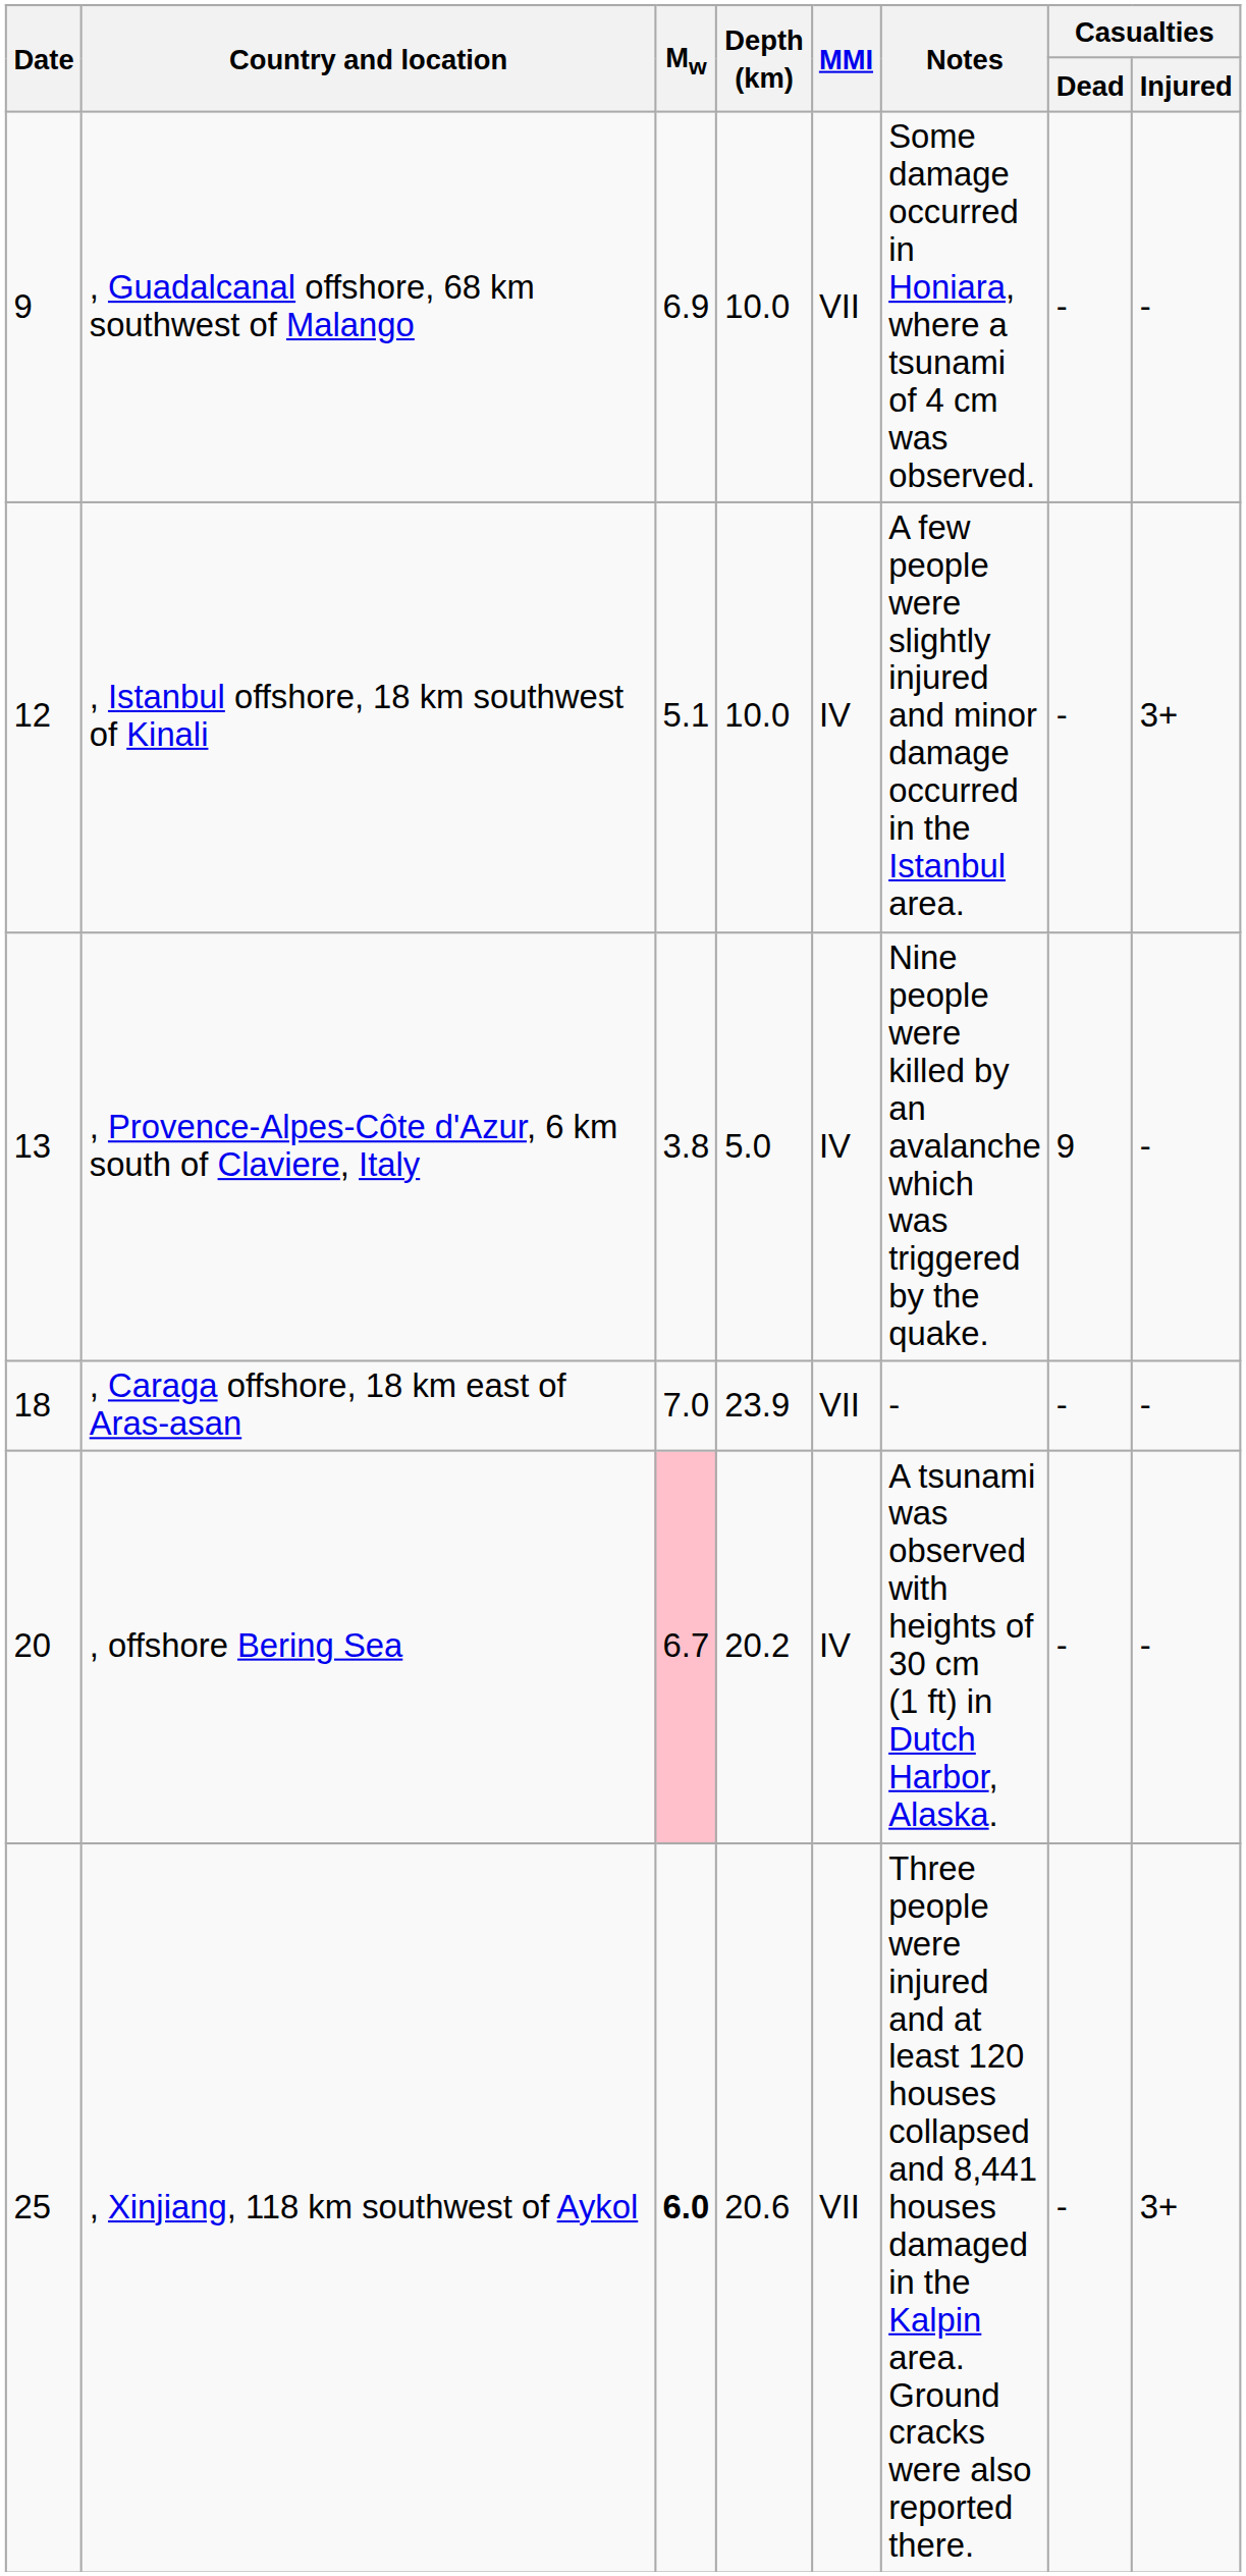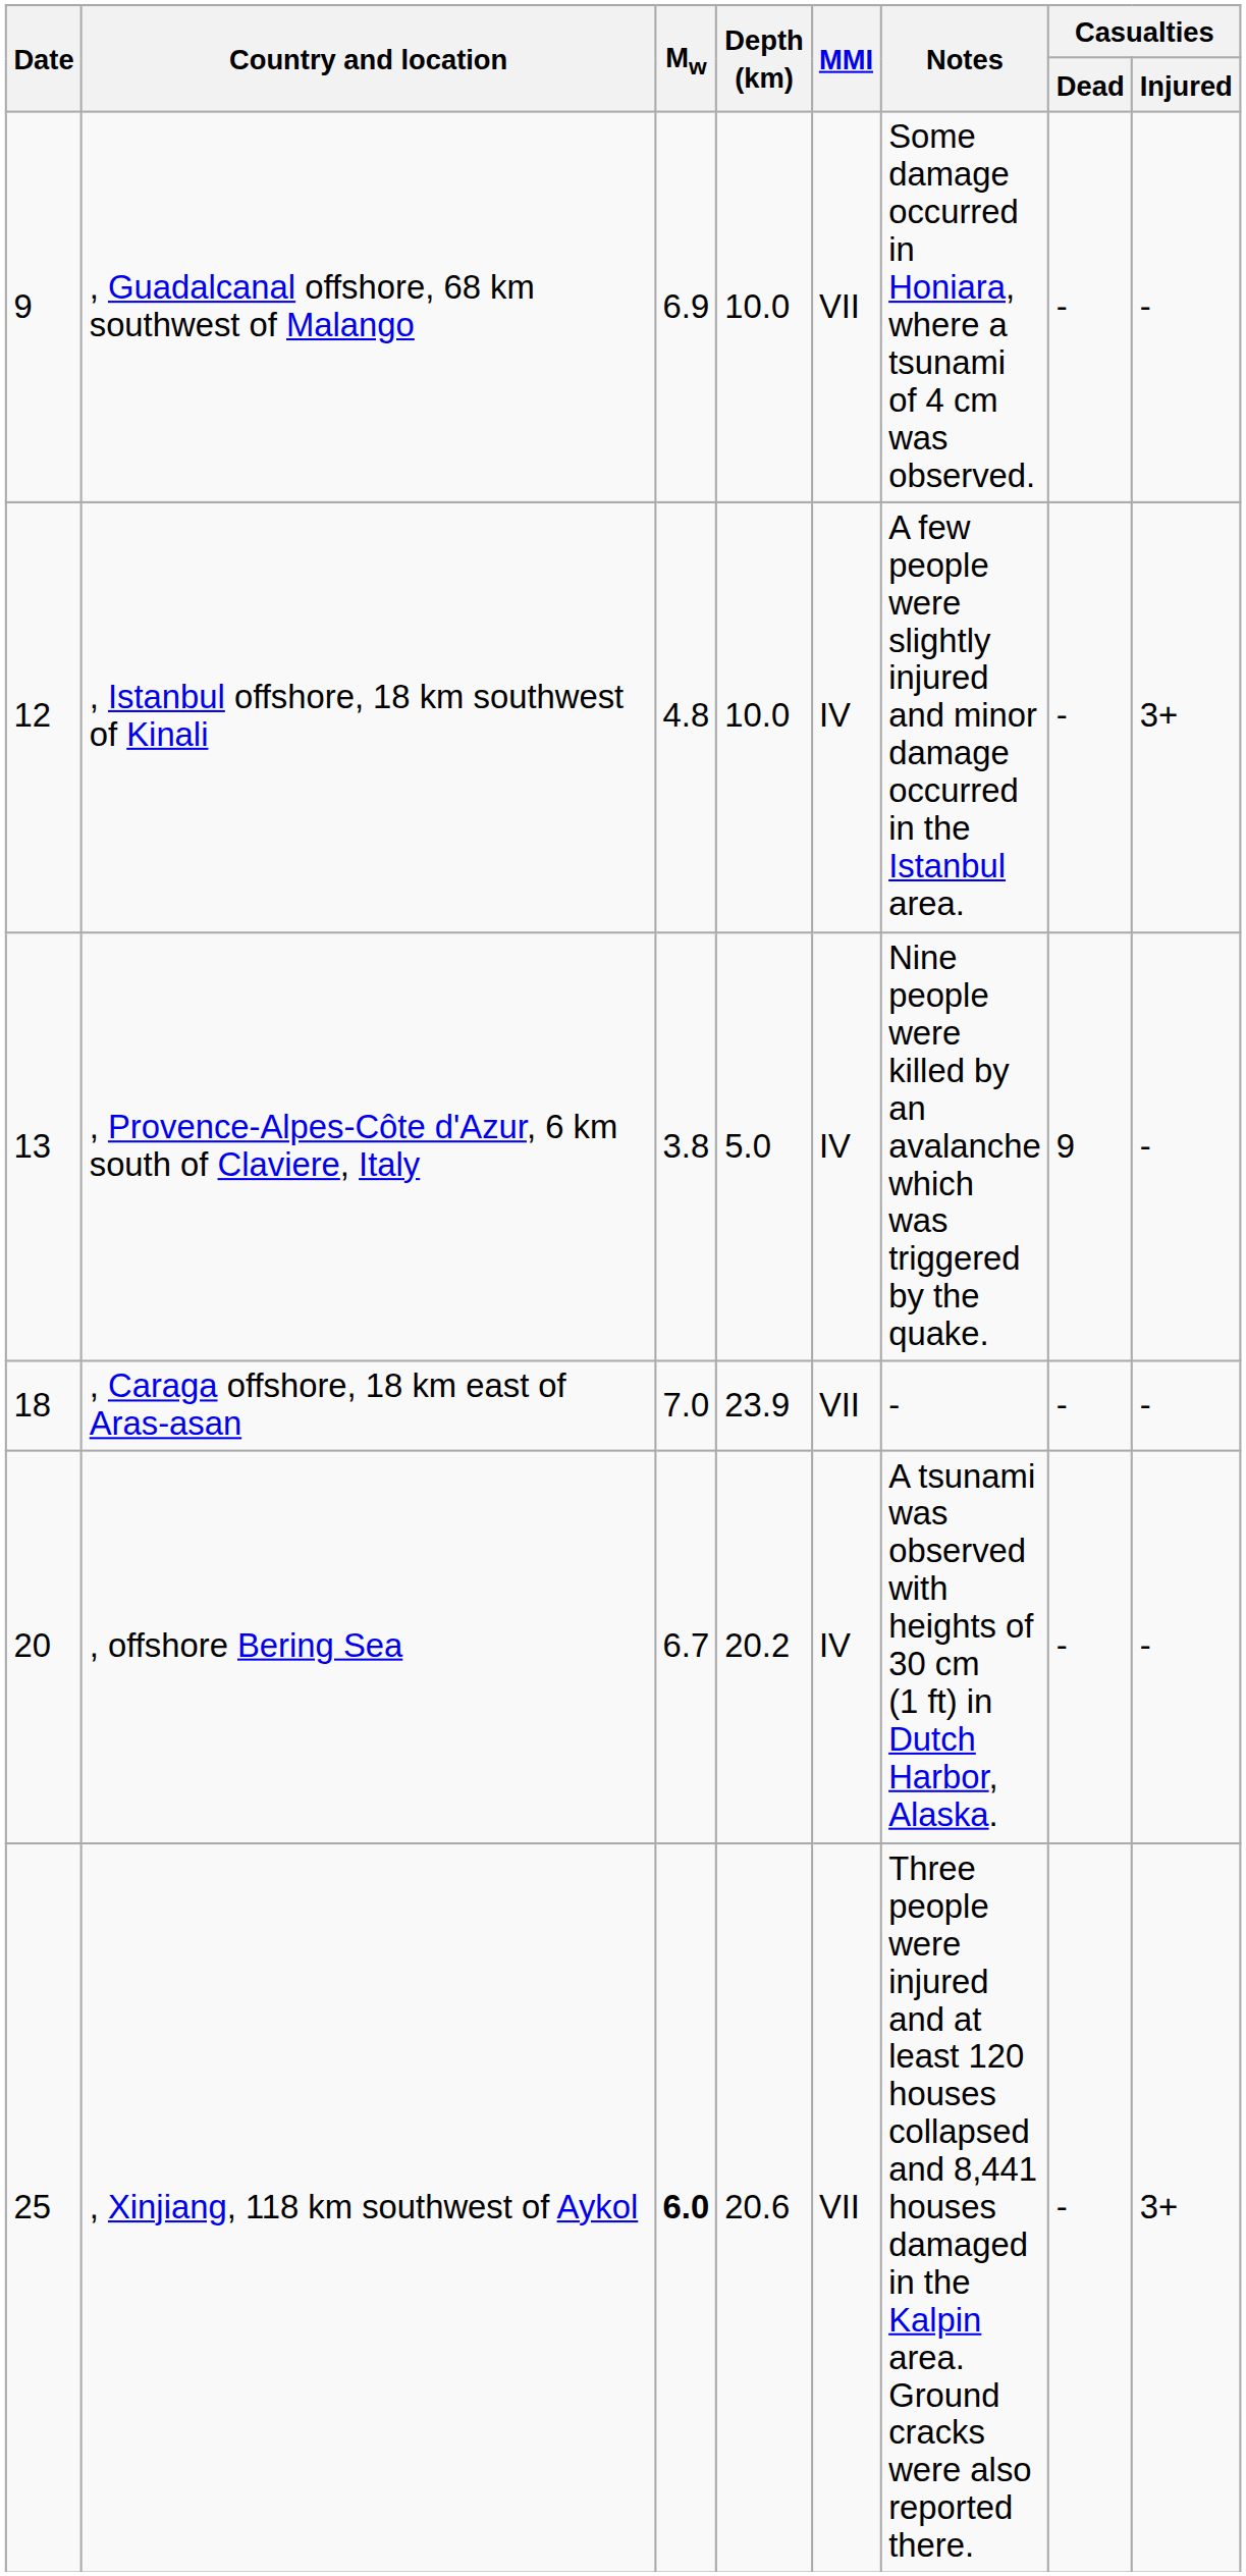, Istanbul offshore, 18 km southwest of Kinali | Mw: 5.1 -> 4.8
, offshore Bering Sea | Mw: pink background -> no background
